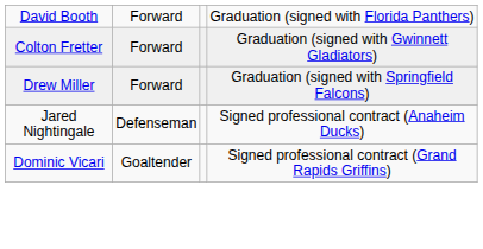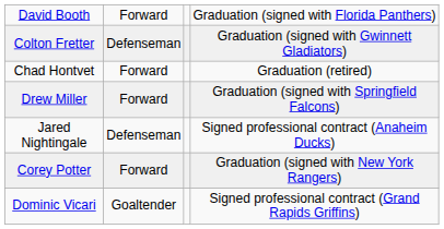Colton Fretter | column 2: Forward -> Defenseman
+ row: Chad Hontvet | Forward | Graduation (retired)
+ row: Corey Potter | Forward | Graduation (signed with New York Rangers)
